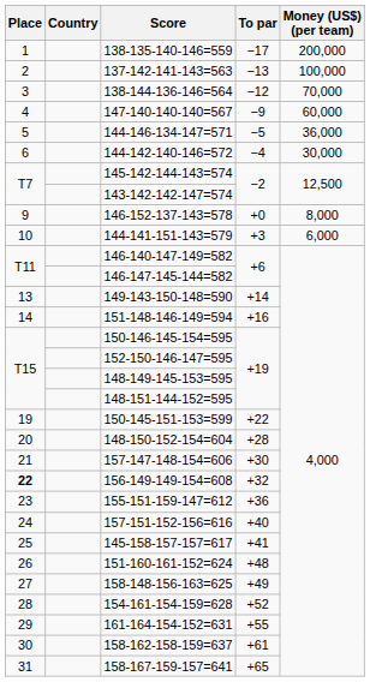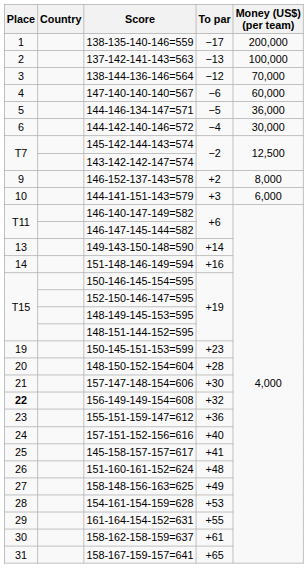147-140-140-140=567 | To par: −9 -> −6
146-152-137-143=578 | To par: +0 -> +2
150-145-151-153=599 | To par: +22 -> +23
154-161-154-159=628 | To par: +52 -> +53
